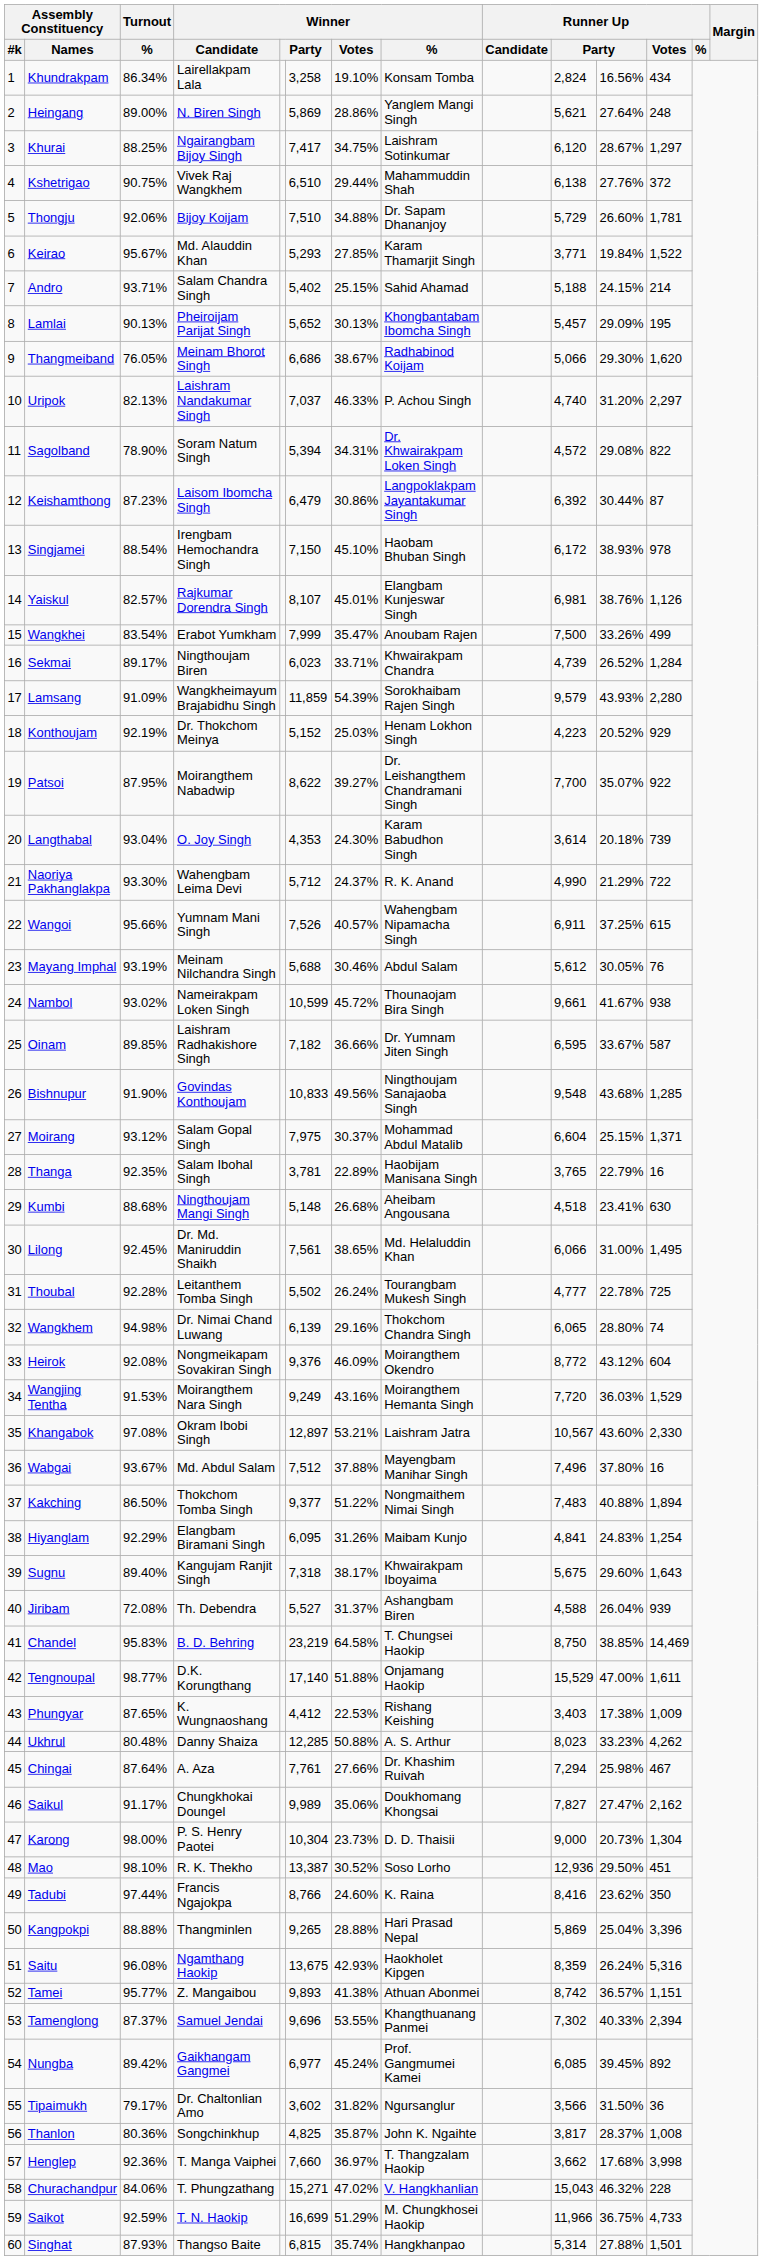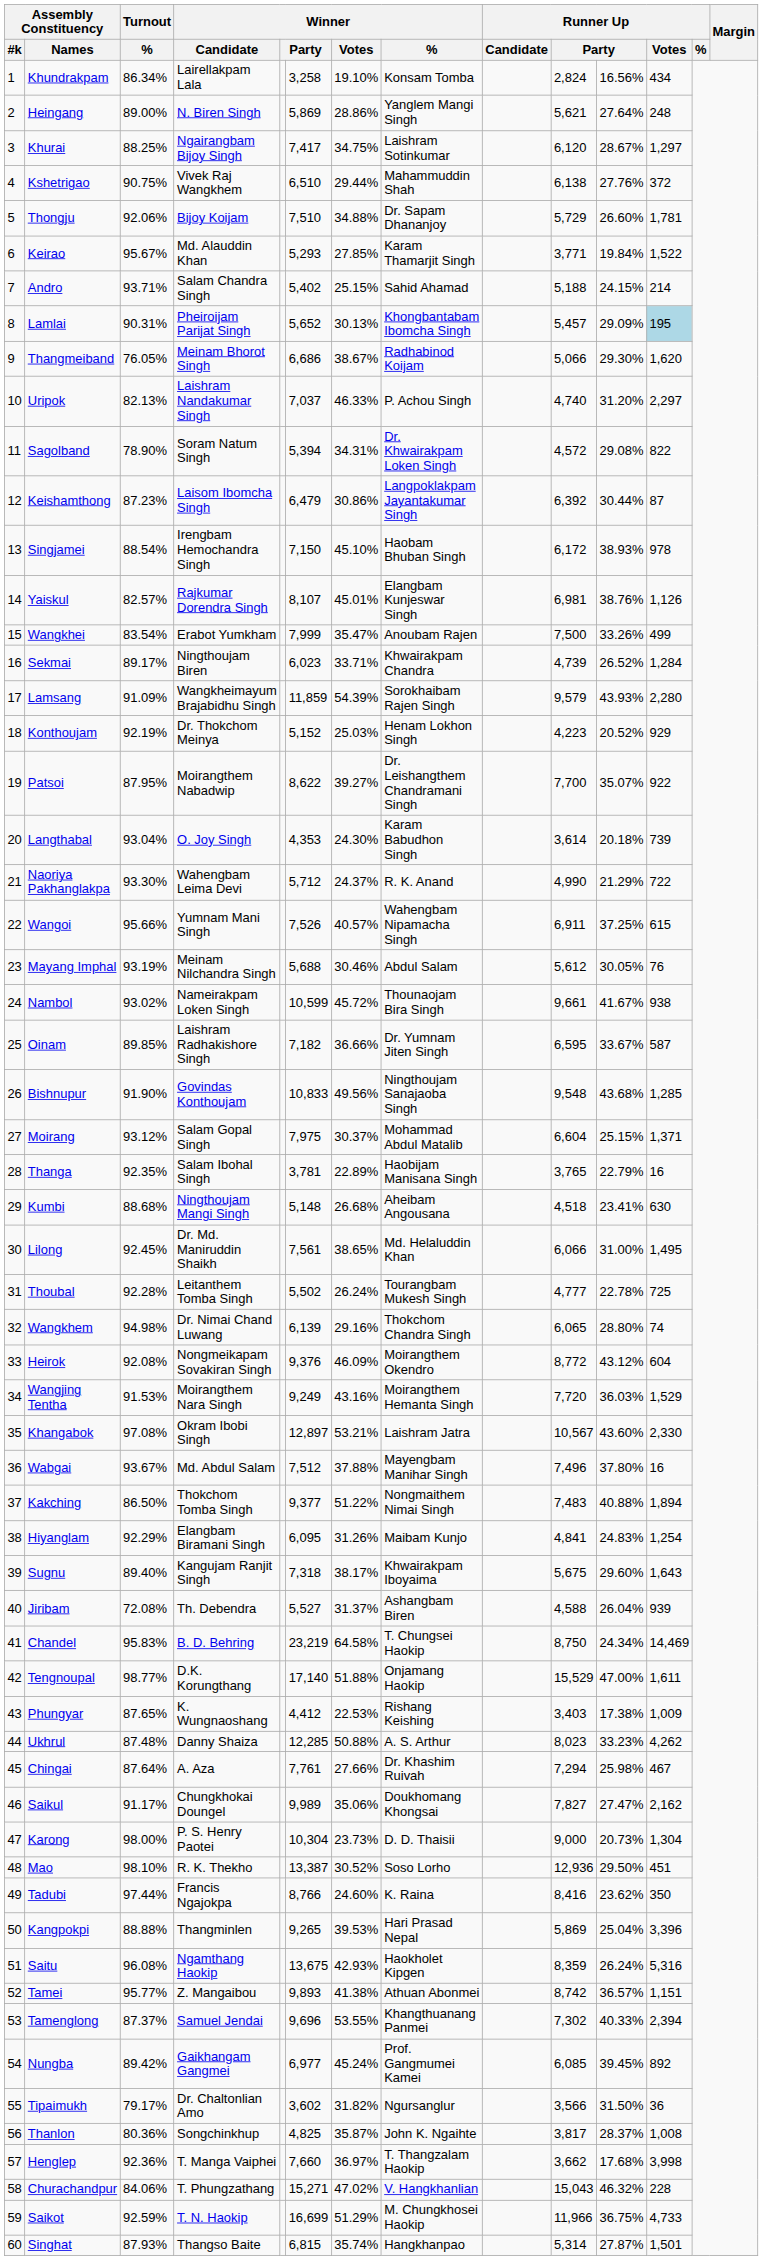Lamlai | Turnout / %: 90.13% -> 90.31%
Lamlai | Runner Up / Votes: no background -> lightblue background
Chandel | column 11: 38.85% -> 24.34%
Ukhrul | Turnout / %: 80.48% -> 87.48%
Kangpokpi | Winner / Votes: 28.88% -> 39.53%
Singhat | column 11: 27.88% -> 27.87%
